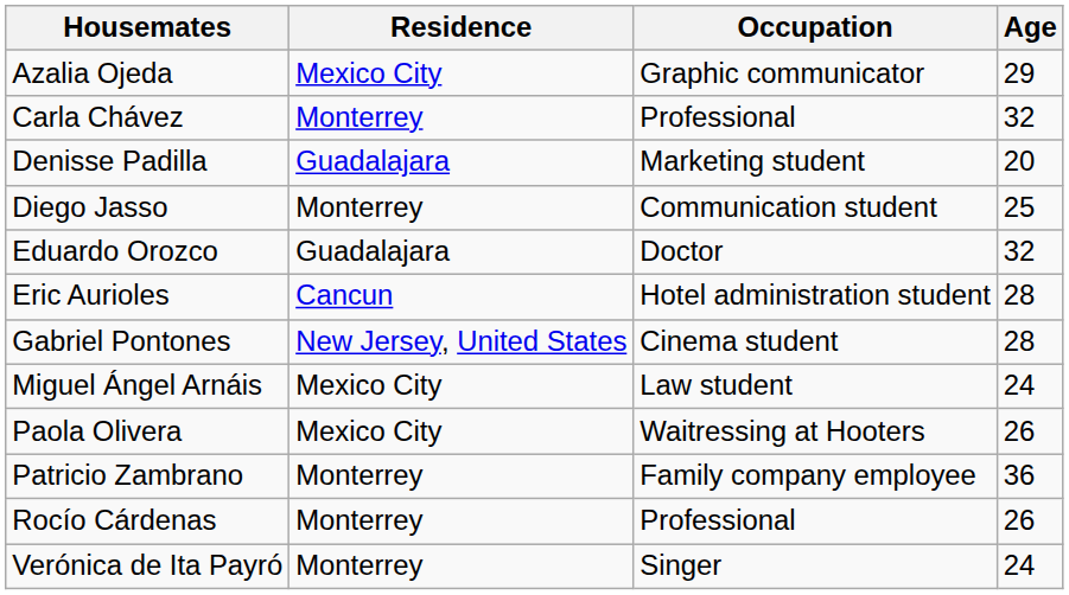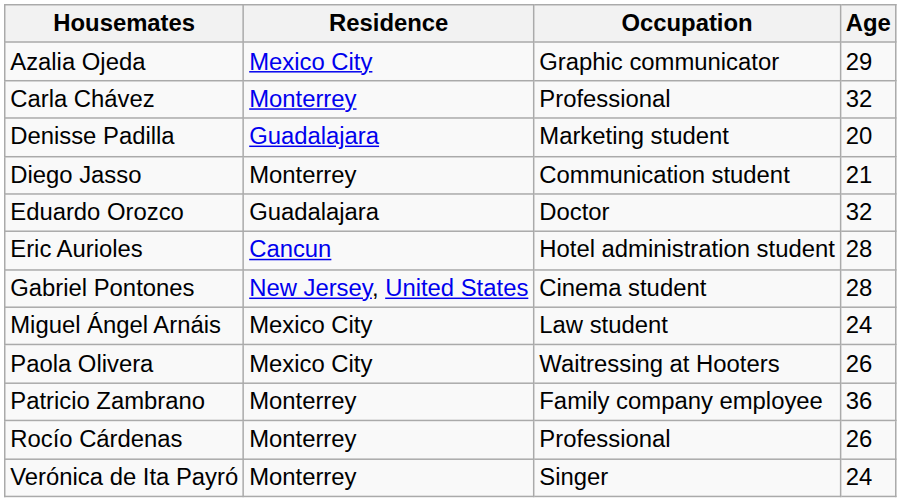Diego Jasso | Age: 25 -> 21
